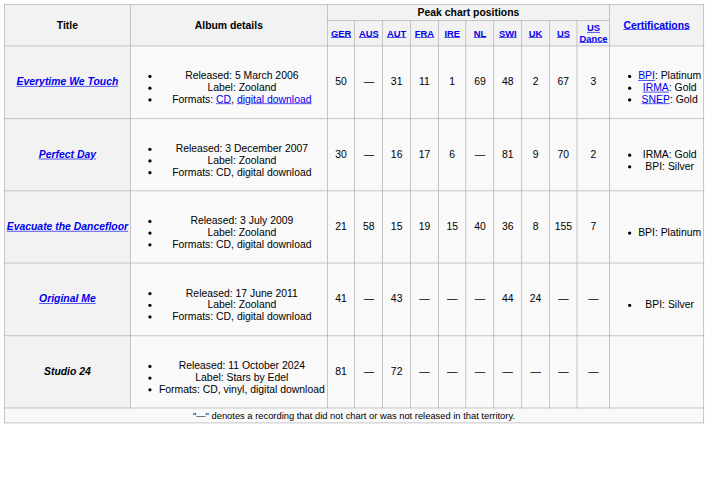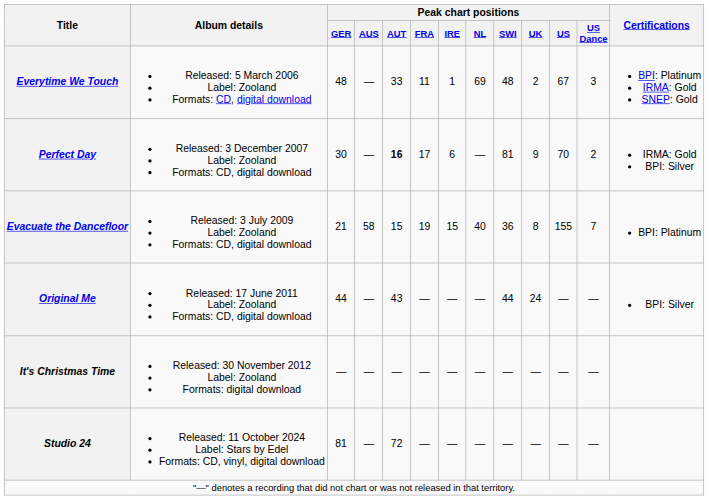Everytime We Touch | Peak chart positions / GER: 50 -> 48
Everytime We Touch | Peak chart positions / AUT: 31 -> 33
Perfect Day | Peak chart positions / AUT: normal -> bold
Original Me | Peak chart positions / GER: 41 -> 44
+ row: It's Christmas Time | Released: 30 November 2012 Label: Zooland Formats: digital download | — | — | — | — | — | — | — | — | — | —
